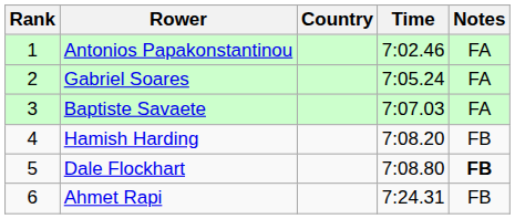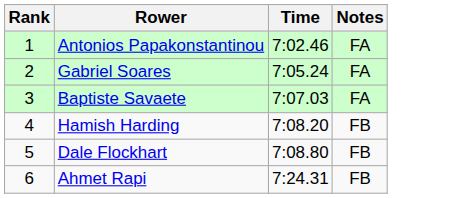- column: Country
Dale Flockhart | Notes: bold -> normal
